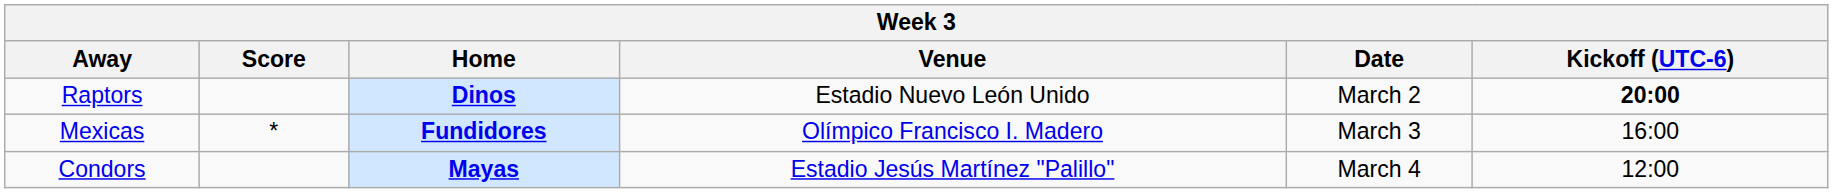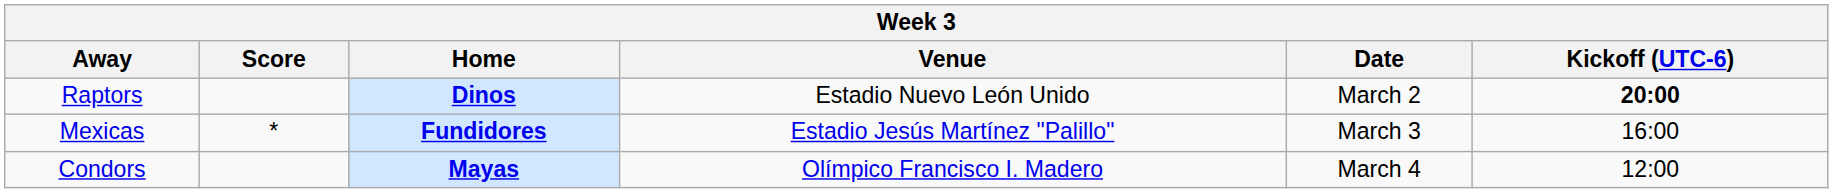Mexicas | Venue: Olímpico Francisco I. Madero -> Estadio Jesús Martínez "Palillo"
Condors | Venue: Estadio Jesús Martínez "Palillo" -> Olímpico Francisco I. Madero
